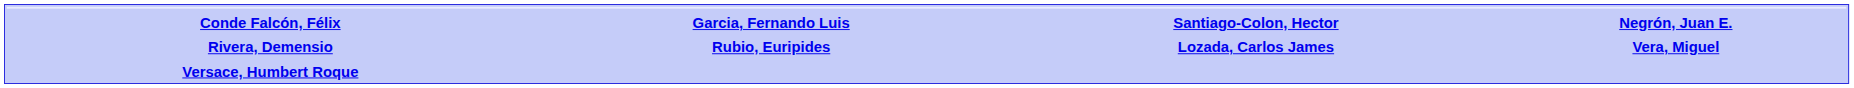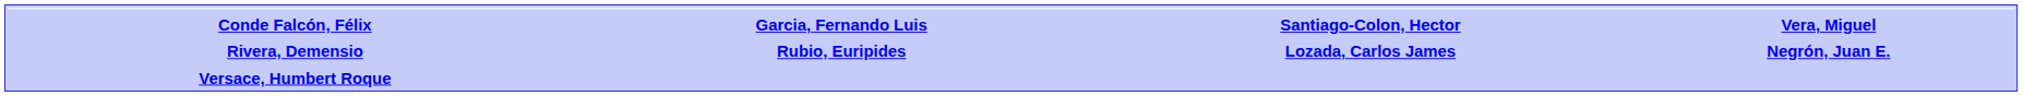Conde Falcón, Félix | column 4: Negrón, Juan E. -> Vera, Miguel
Rivera, Demensio | column 4: Vera, Miguel -> Negrón, Juan E.
